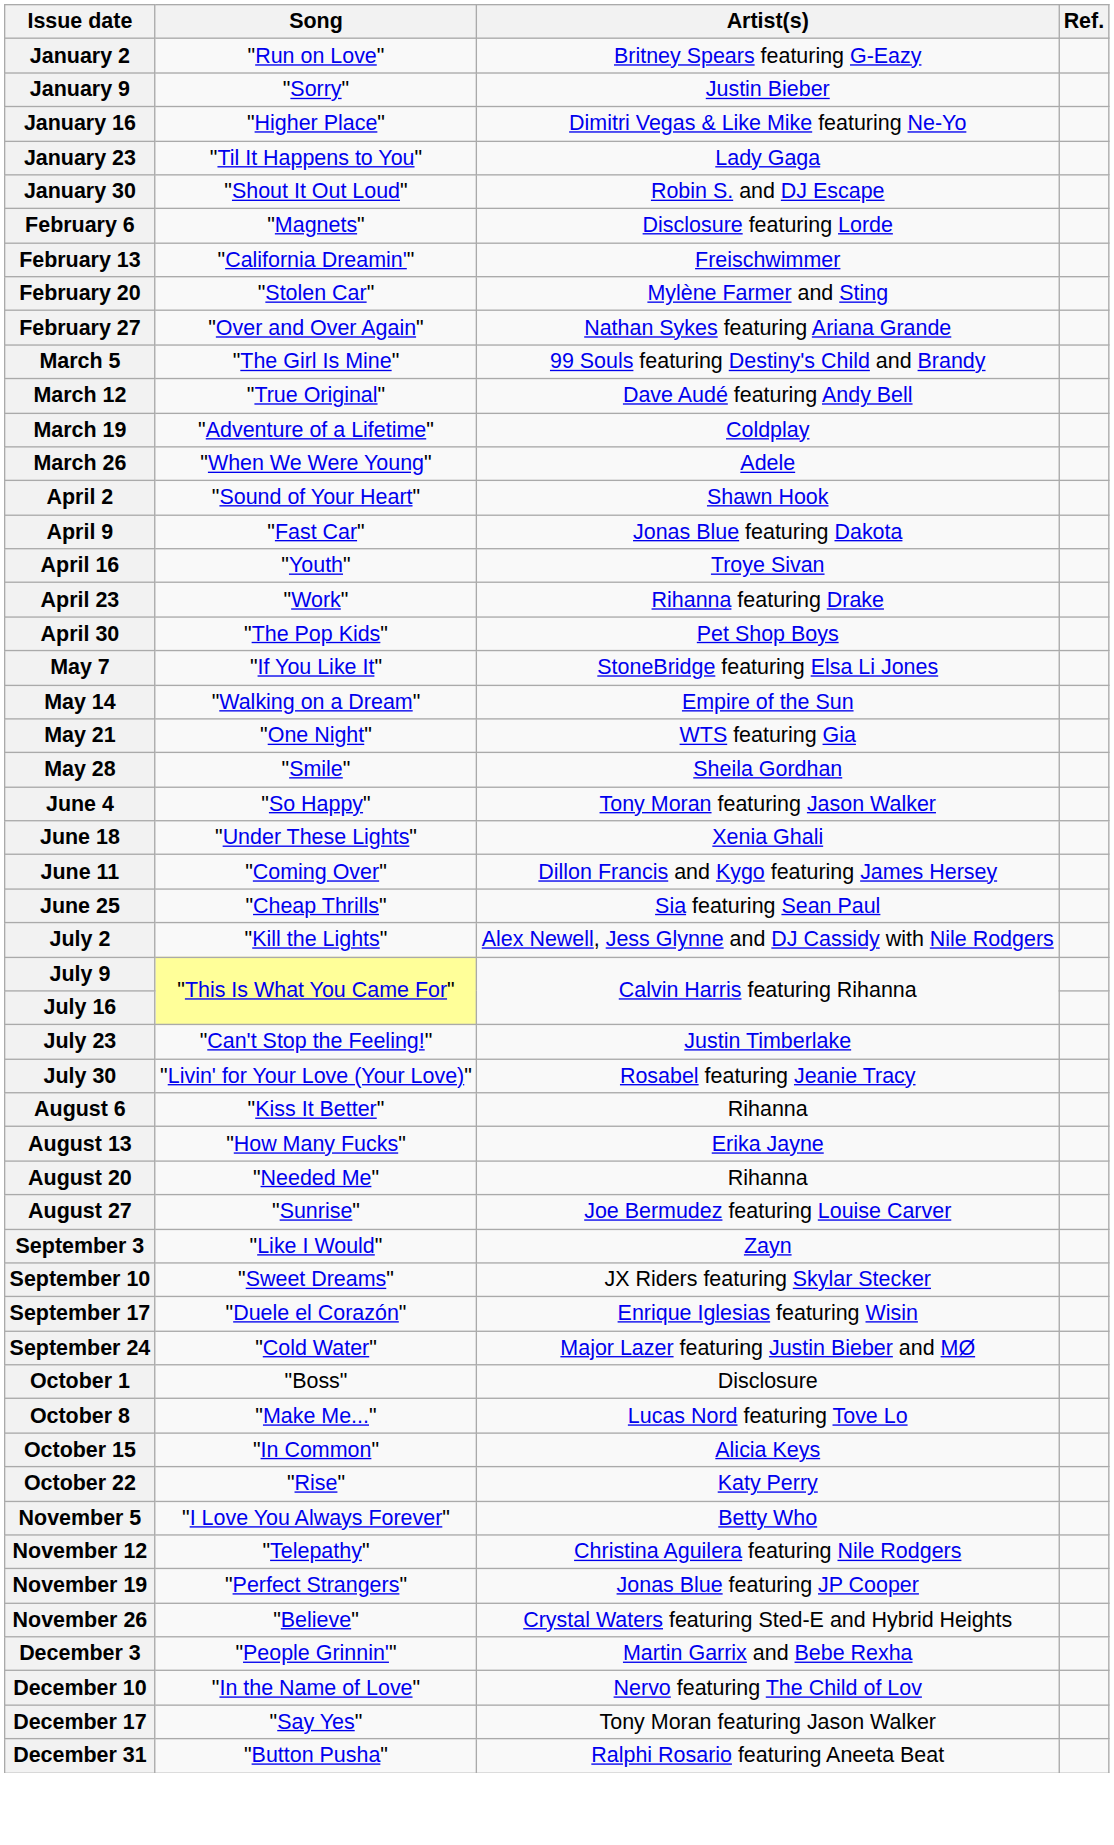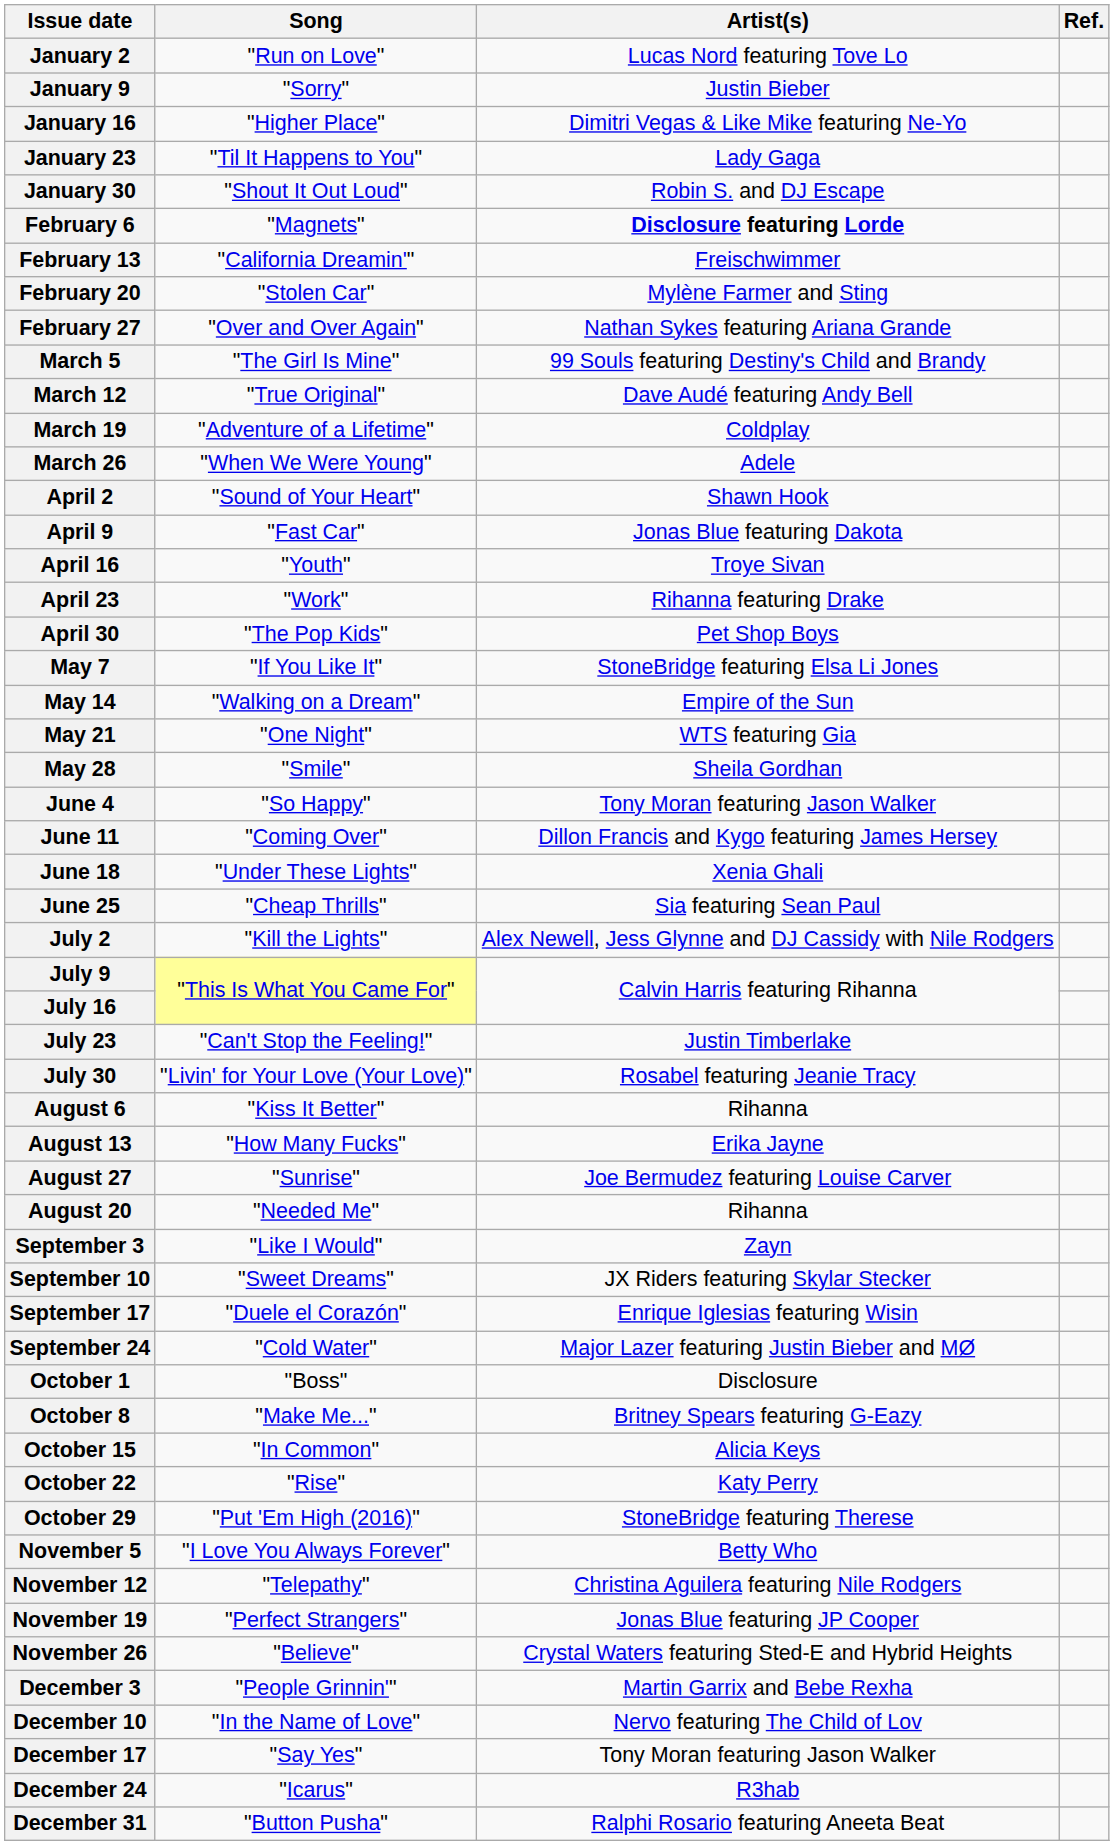January 2 | Artist(s): Britney Spears featuring G-Eazy -> Lucas Nord featuring Tove Lo
February 6 | Artist(s): normal -> bold
rows swapped: June 11 <-> June 18
rows swapped: August 20 <-> August 27
October 8 | Artist(s): Lucas Nord featuring Tove Lo -> Britney Spears featuring G-Eazy
+ row: October 29 | "Put 'Em High (2016)" | StoneBridge featuring Therese
+ row: December 24 | "Icarus" | R3hab
